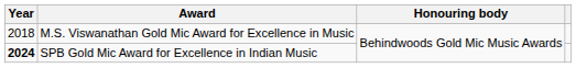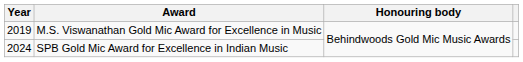M.S. Viswanathan Gold Mic Award for Excellence in Music | Year: 2018 -> 2019
SPB Gold Mic Award for Excellence in Indian Music | Year: bold -> normal
